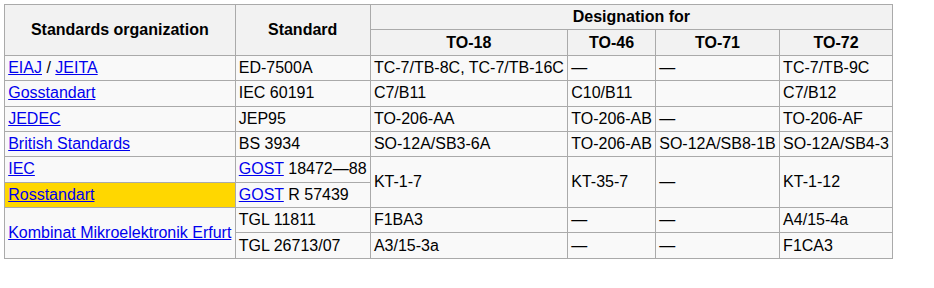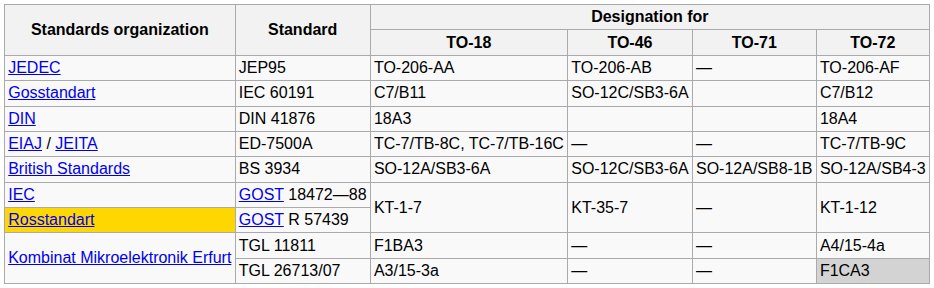rows swapped: JEP95 <-> ED-7500A
IEC 60191 | Designation for / TO-46: C10/B11 -> SO-12C/SB3-6A
+ row: DIN | DIN 41876 | 18A3 | 18A4
BS 3934 | Designation for / TO-46: TO-206-AB -> SO-12C/SB3-6A
TGL 26713/07 | Designation for / TO-72: no background -> lightgrey background
